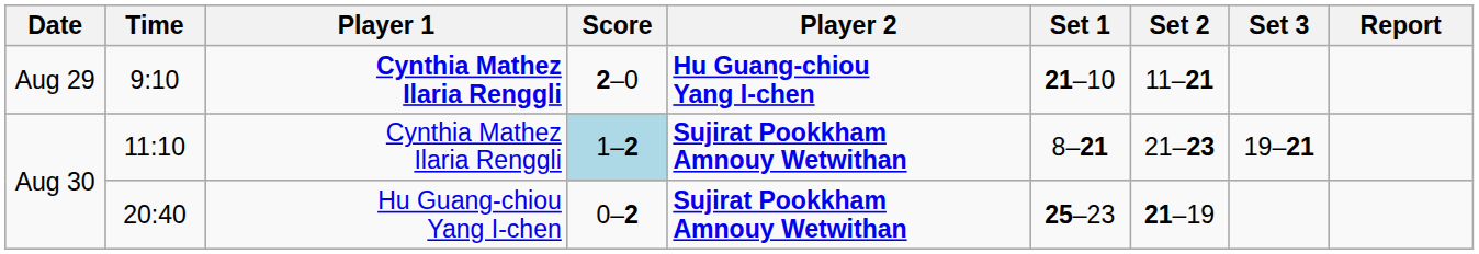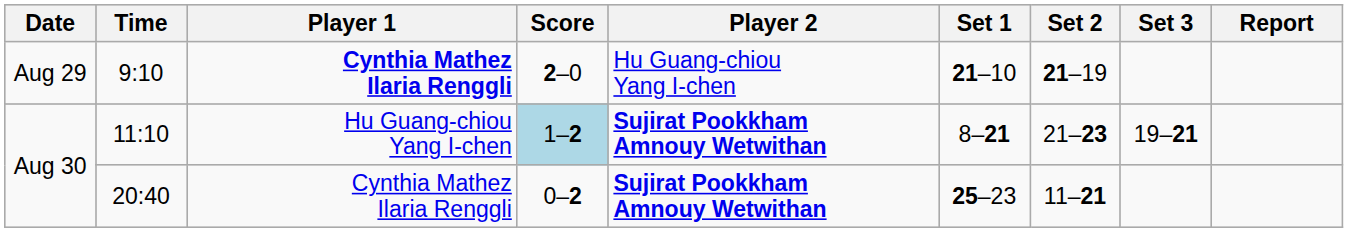9:10 | Player 2: bold -> normal
9:10 | Set 2: 11–21 -> 21–19
11:10 | Player 1: Cynthia Mathez Ilaria Renggli -> Hu Guang-chiou Yang I-chen
20:40 | Player 1: Hu Guang-chiou Yang I-chen -> Cynthia Mathez Ilaria Renggli
20:40 | Set 2: 21–19 -> 11–21
